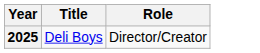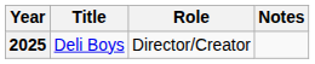+ column: Notes
